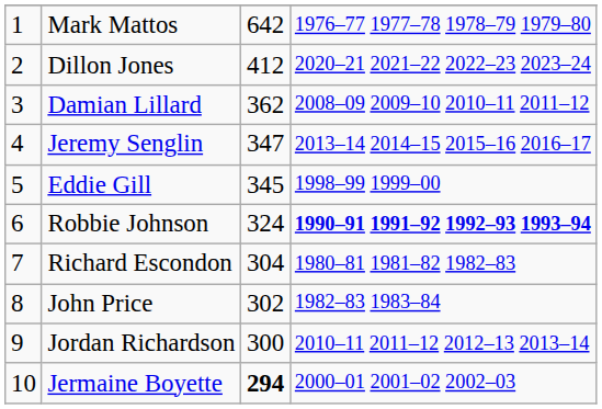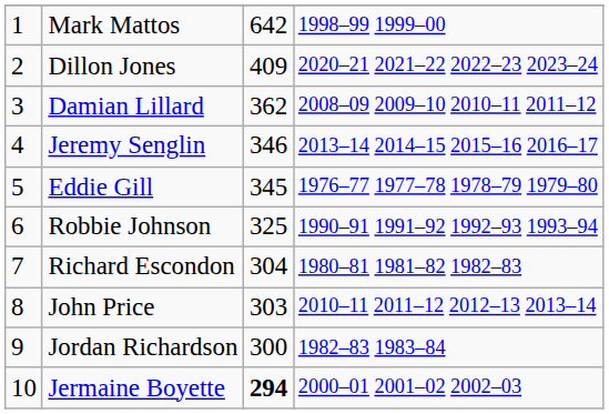Mark Mattos | column 4: 1976–77 1977–78 1978–79 1979–80 -> 1998–99 1999–00
Dillon Jones | column 3: 412 -> 409
Jeremy Senglin | column 3: 347 -> 346
Eddie Gill | column 4: 1998–99 1999–00 -> 1976–77 1977–78 1978–79 1979–80
Robbie Johnson | column 3: 324 -> 325
Robbie Johnson | column 4: bold -> normal
John Price | column 3: 302 -> 303
John Price | column 4: 1982–83 1983–84 -> 2010–11 2011–12 2012–13 2013–14
Jordan Richardson | column 4: 2010–11 2011–12 2012–13 2013–14 -> 1982–83 1983–84
